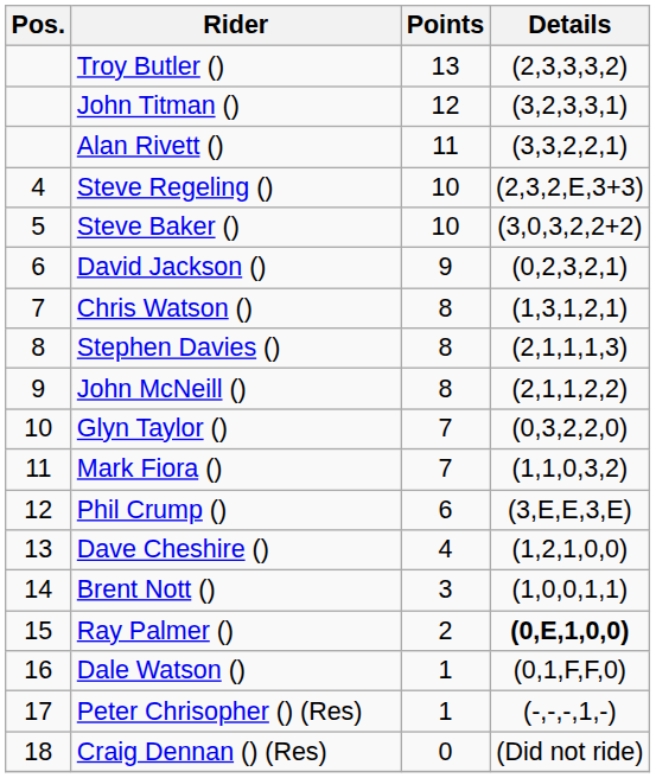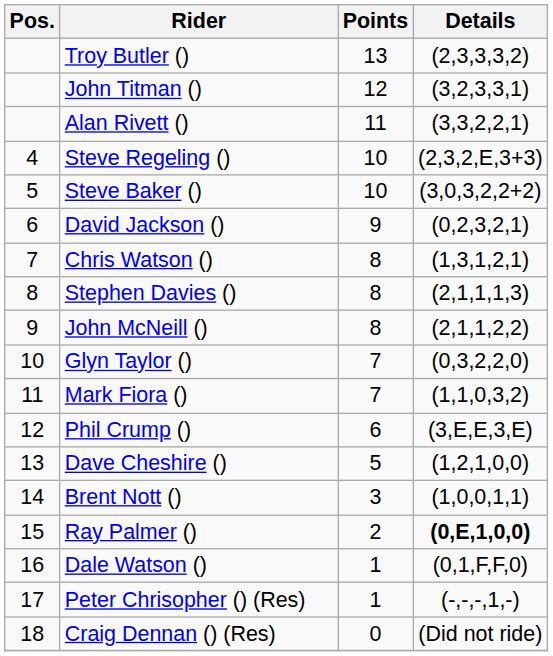Dave Cheshire () | Points: 4 -> 5
